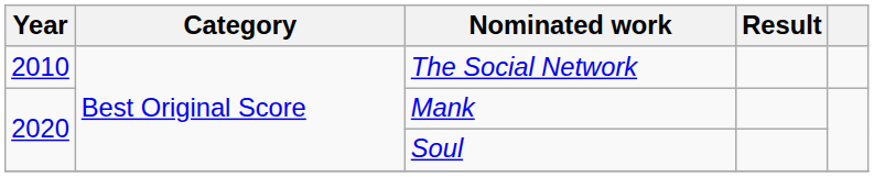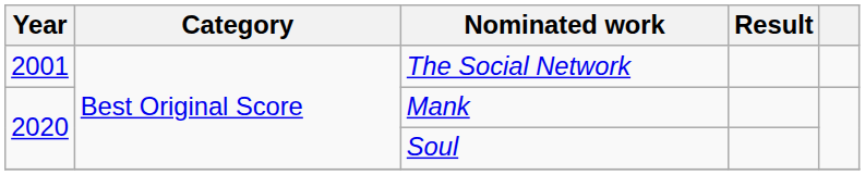The Social Network | Year: 2010 -> 2001
